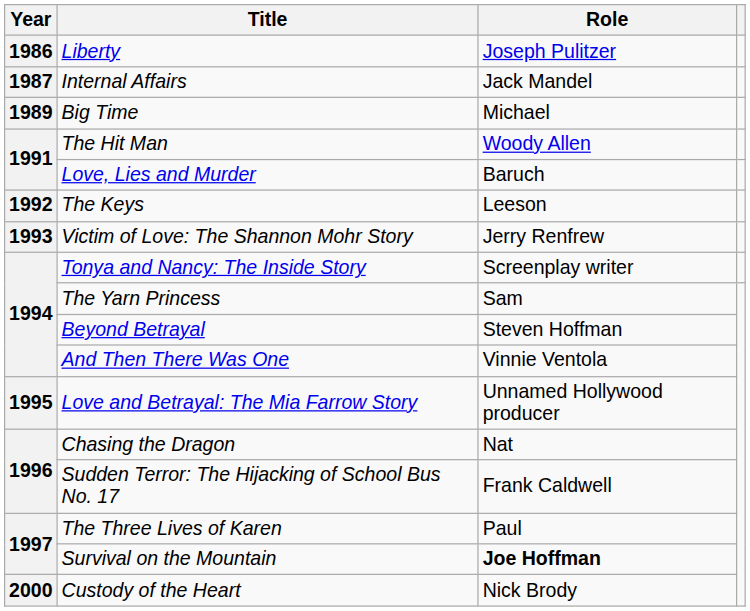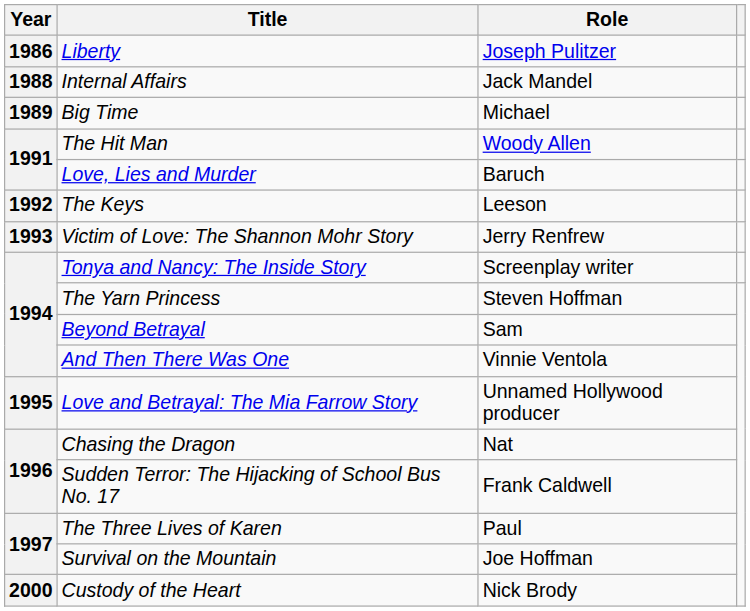Internal Affairs | Year: 1987 -> 1988
The Yarn Princess | Role: Sam -> Steven Hoffman
Beyond Betrayal | Role: Steven Hoffman -> Sam
Survival on the Mountain | Role: bold -> normal
